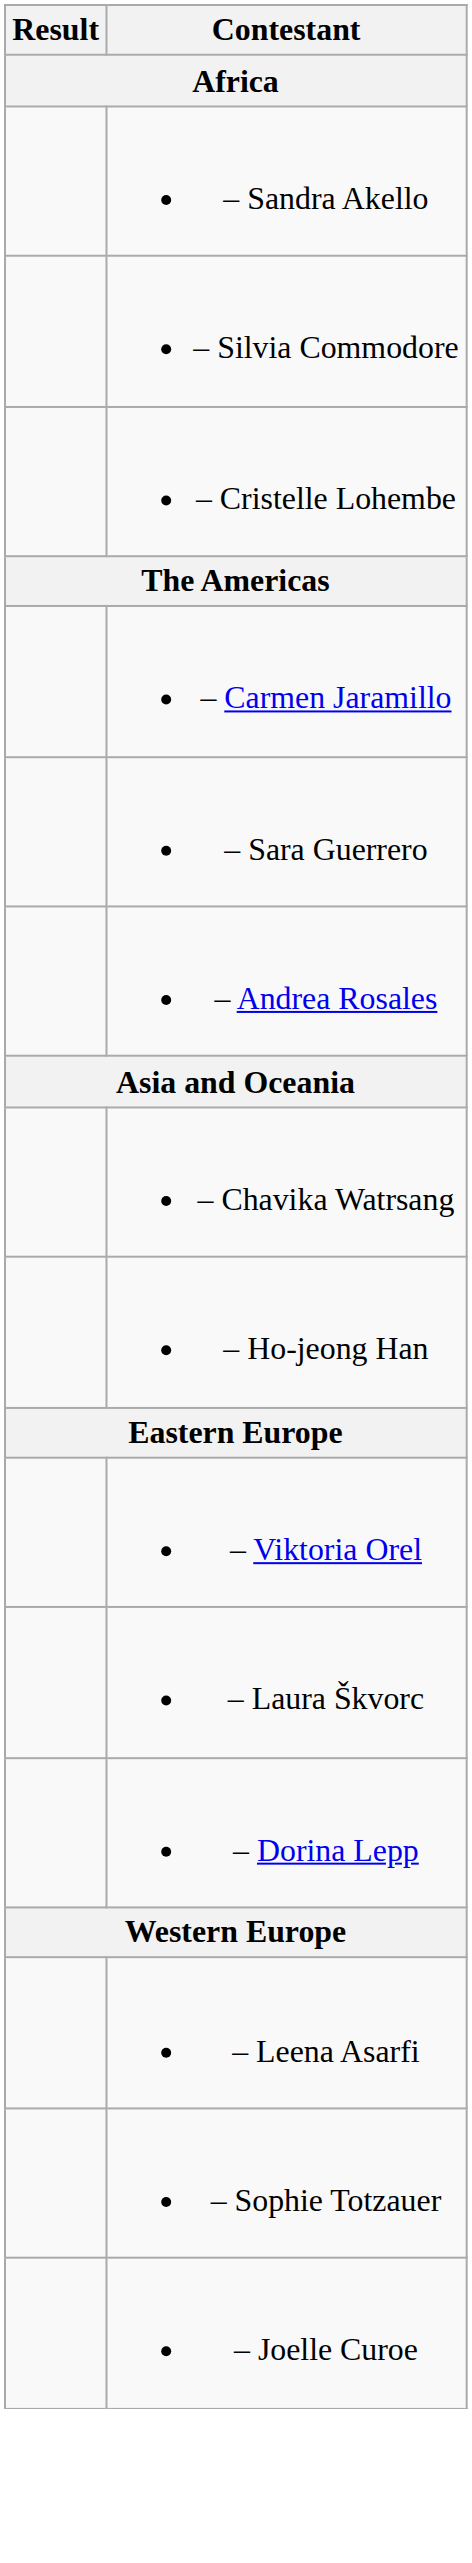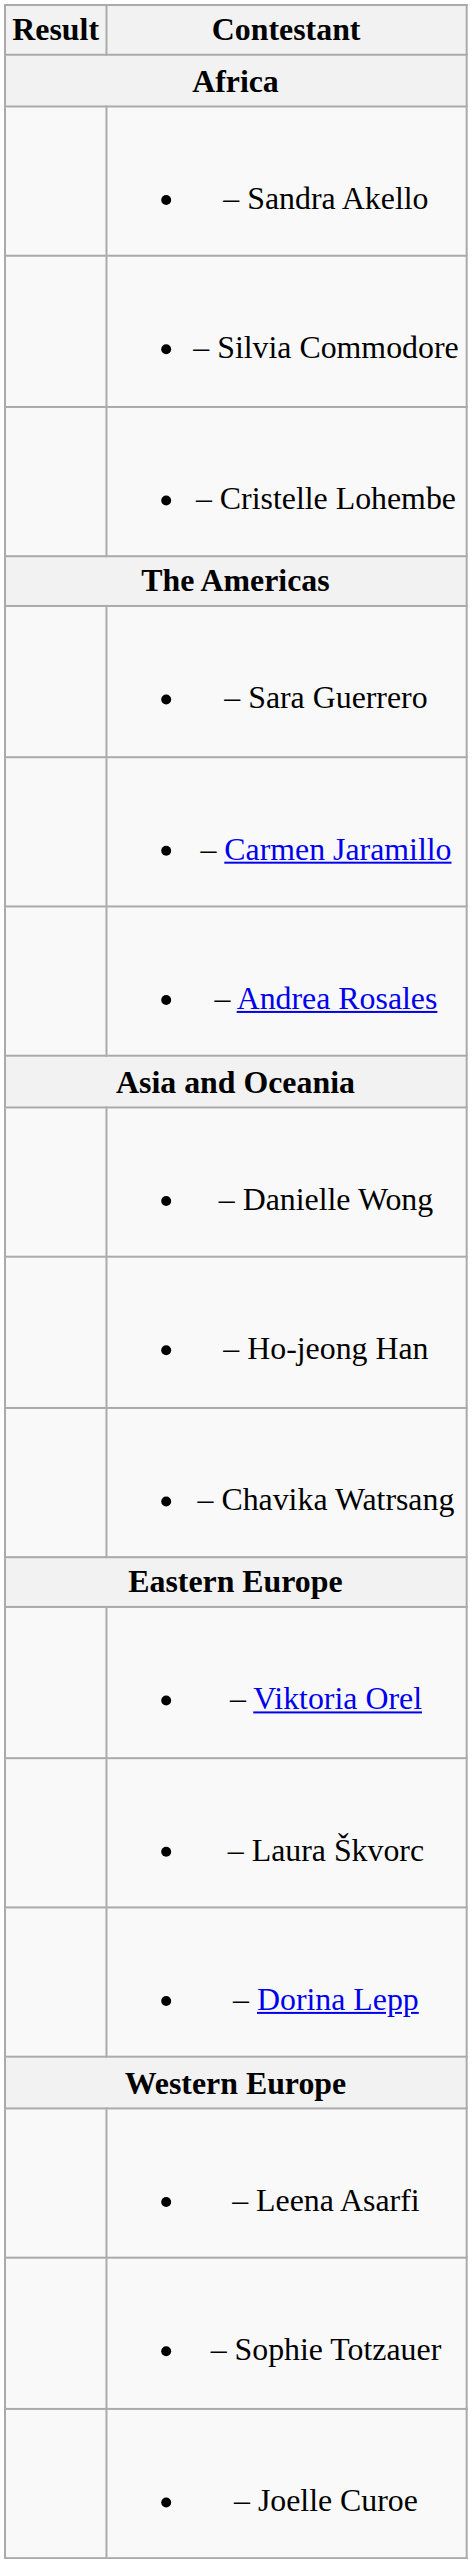rows swapped: – Sara Guerrero <-> – Carmen Jaramillo
+ row: – Danielle Wong
rows swapped: – Chavika Watrsang <-> – Ho-jeong Han
